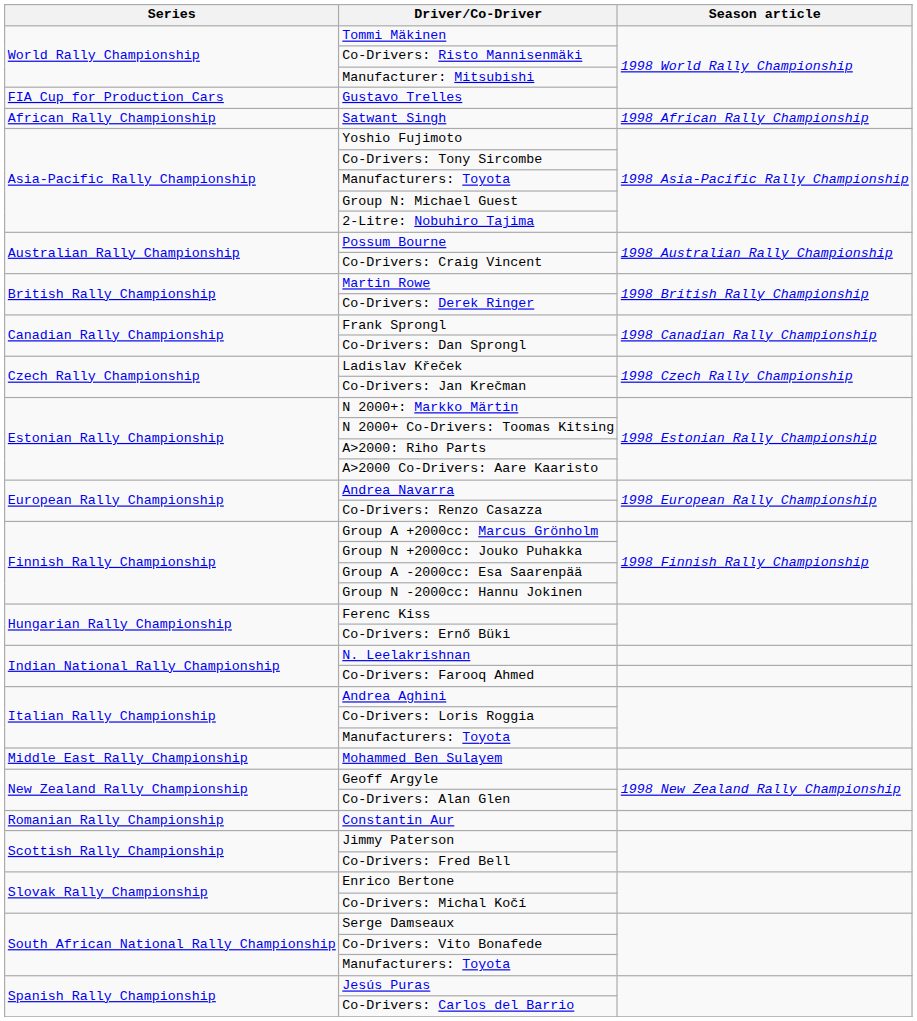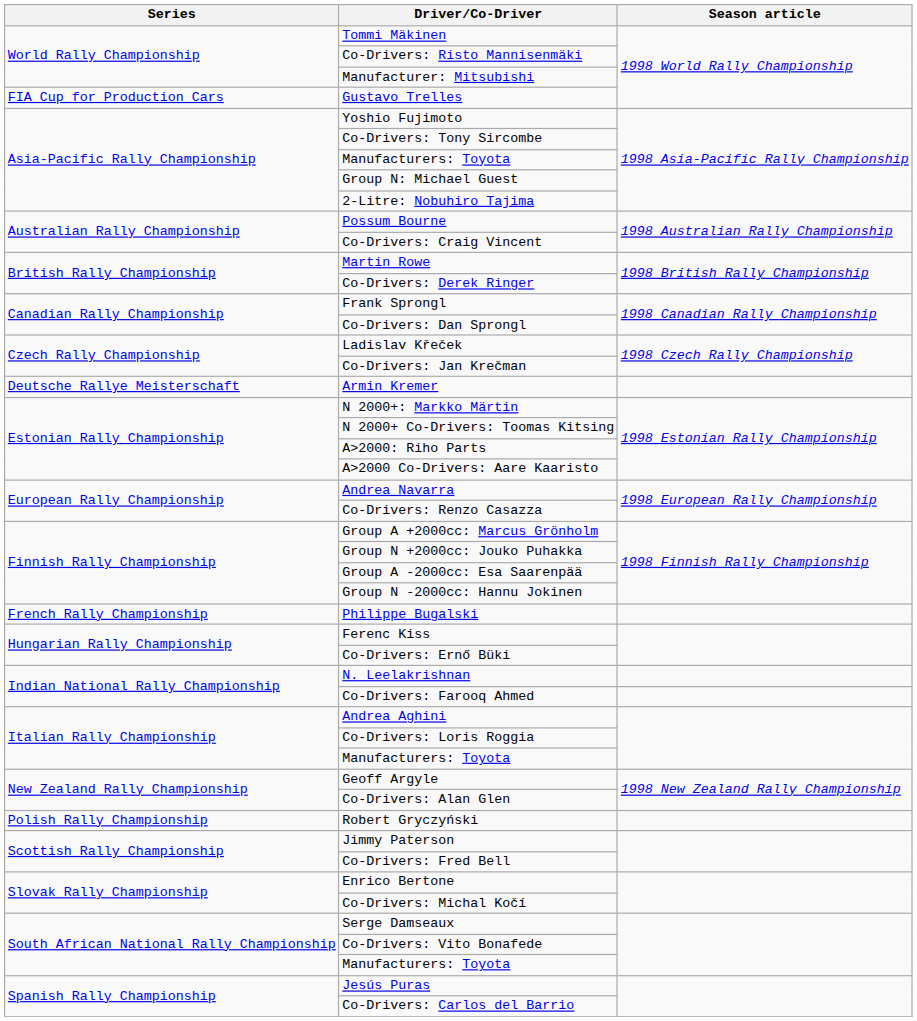- row: African Rally Championship | Satwant Singh | 1998 African Rally Championship
+ row: Deutsche Rallye Meisterschaft | Armin Kremer
+ row: French Rally Championship | Philippe Bugalski
- row: Middle East Rally Championship | Mohammed Ben Sulayem
+ row: Polish Rally Championship | Robert Gryczyński
- row: Romanian Rally Championship | Constantin Aur
